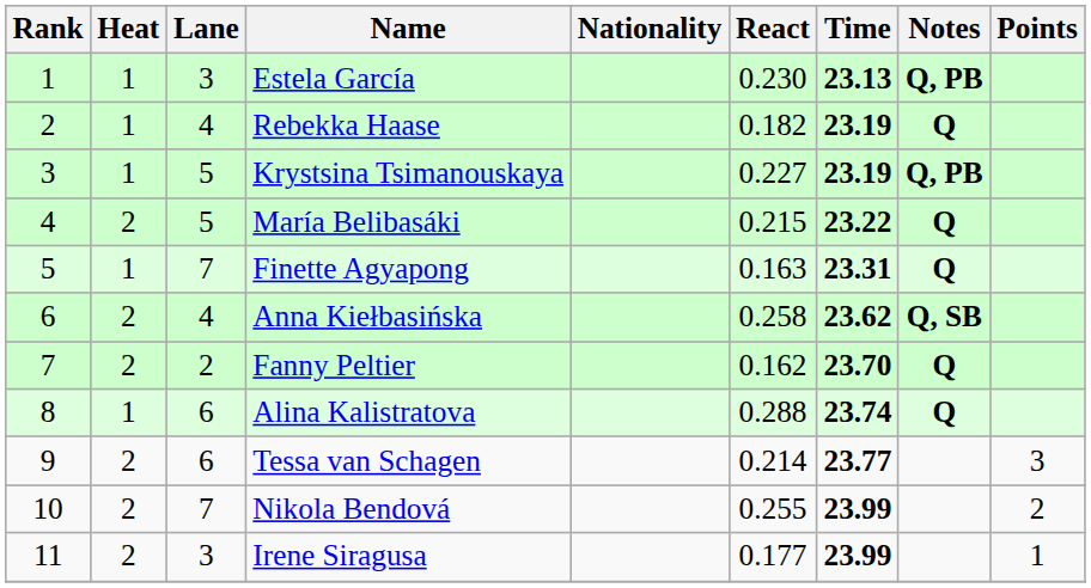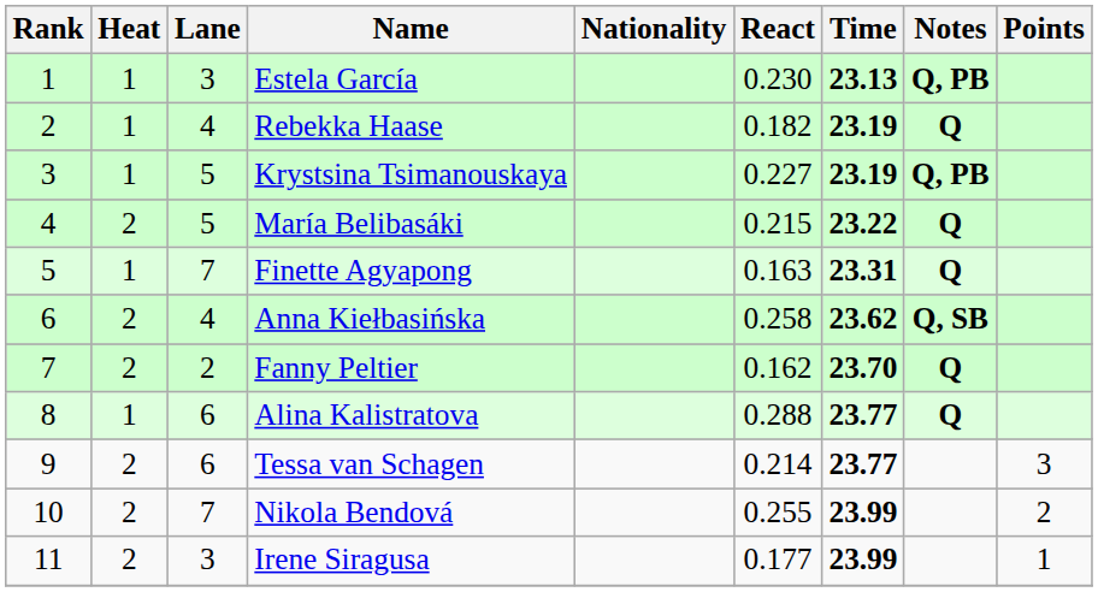Alina Kalistratova | Time: 23.74 -> 23.77
